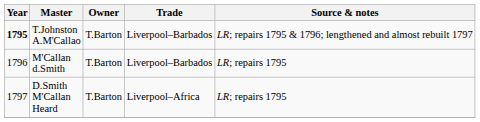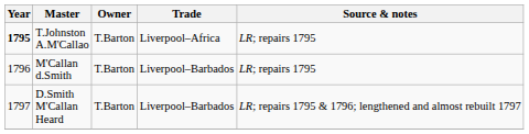T.Johnston A.M'Callao | Trade: Liverpool–Barbados -> Liverpool–Africa
T.Johnston A.M'Callao | Source & notes: LR; repairs 1795 & 1796; lengthened and almost rebuilt 1797 -> LR; repairs 1795
D.Smith M'Callan Heard | Trade: Liverpool–Africa -> Liverpool–Barbados
D.Smith M'Callan Heard | Source & notes: LR; repairs 1795 -> LR; repairs 1795 & 1796; lengthened and almost rebuilt 1797
